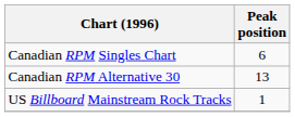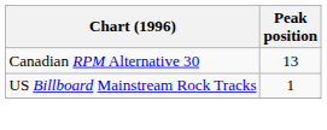- row: Canadian RPM Singles Chart | 6
